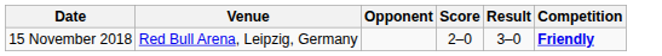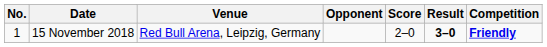+ column: No. | 1
15 November 2018 | Result: normal -> bold
